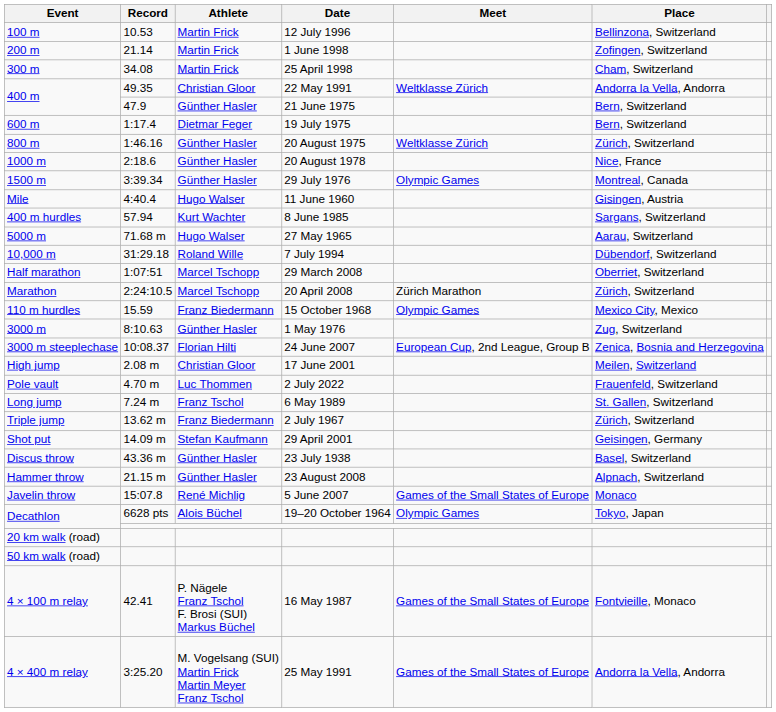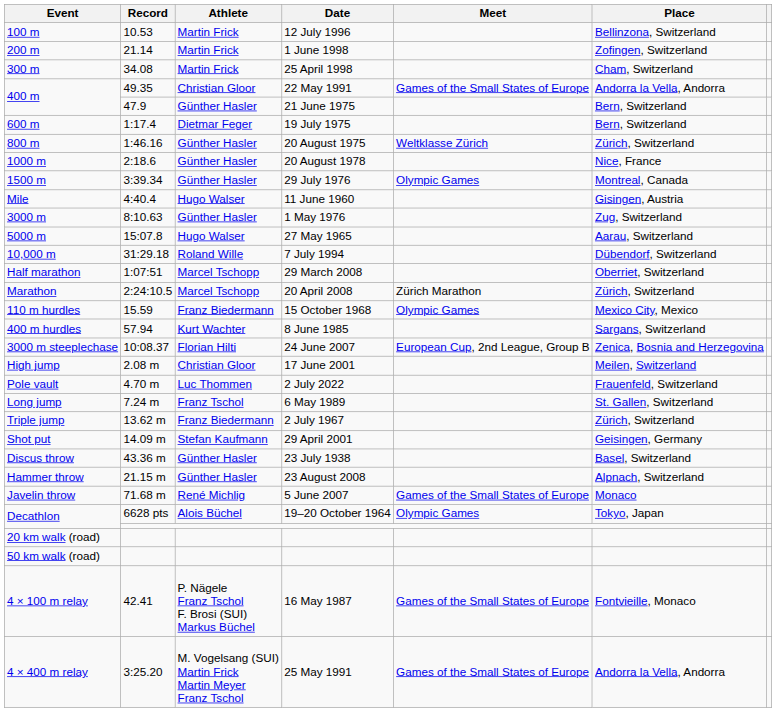400 m / 22 May 1991 | Meet: Weltklasse Zürich -> Games of the Small States of Europe
rows swapped: 3000 m <-> 400 m hurdles
5000 m | Record: 71.68 m -> 15:07.8
Javelin throw | Record: 15:07.8 -> 71.68 m
